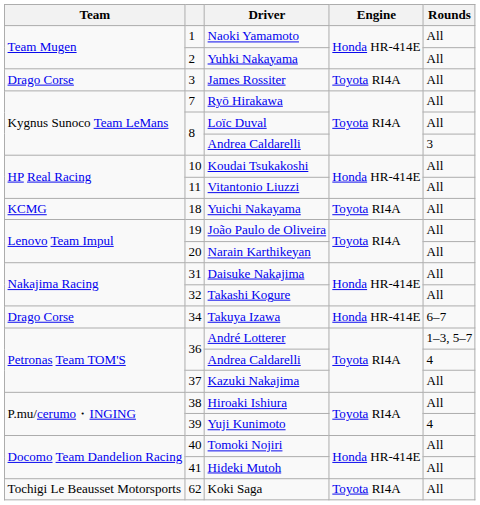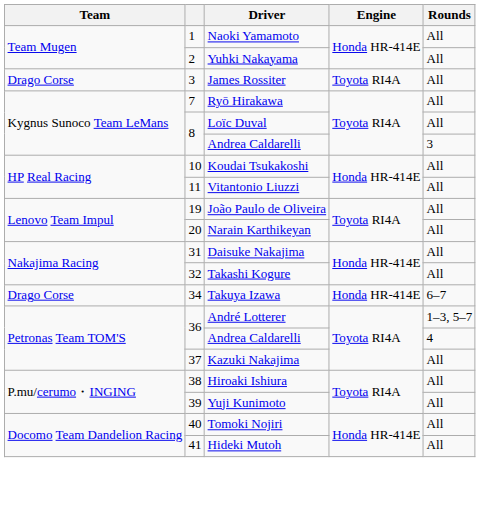- row: KCMG | 18 | Yuichi Nakayama | Toyota RI4A | All
Yuji Kunimoto | Rounds: 4 -> All
- row: Tochigi Le Beausset Motorsports | 62 | Koki Saga | Toyota RI4A | All
